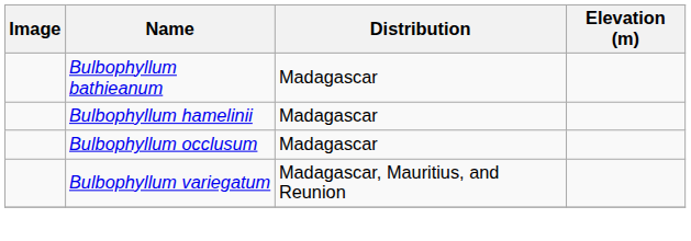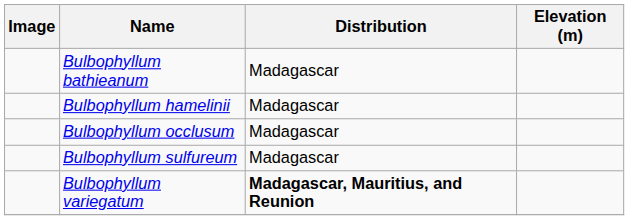+ row: Bulbophyllum sulfureum | Madagascar
Bulbophyllum variegatum | Distribution: normal -> bold
